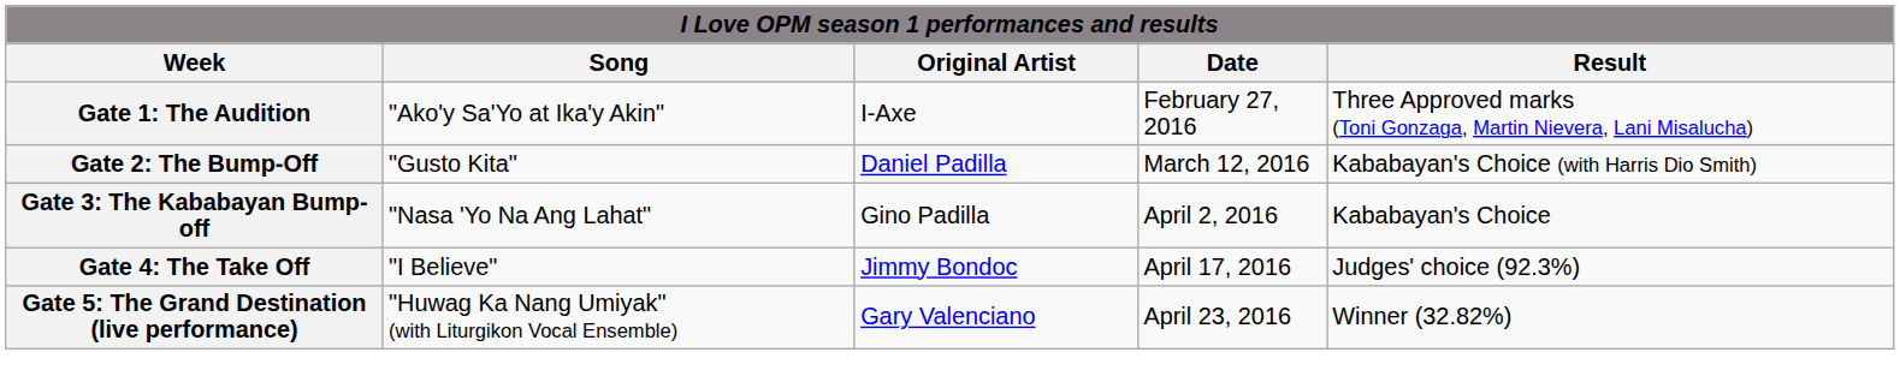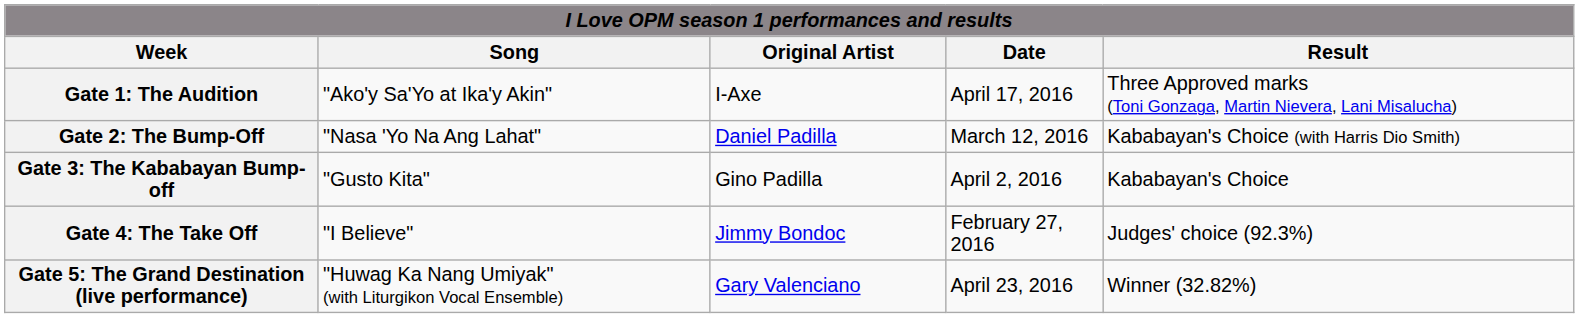Gate 1: The Audition | Date: February 27, 2016 -> April 17, 2016
Gate 2: The Bump-Off | Song: "Gusto Kita" -> "Nasa 'Yo Na Ang Lahat"
Gate 3: The Kababayan Bump-off | Song: "Nasa 'Yo Na Ang Lahat" -> "Gusto Kita"
Gate 4: The Take Off | Date: April 17, 2016 -> February 27, 2016
